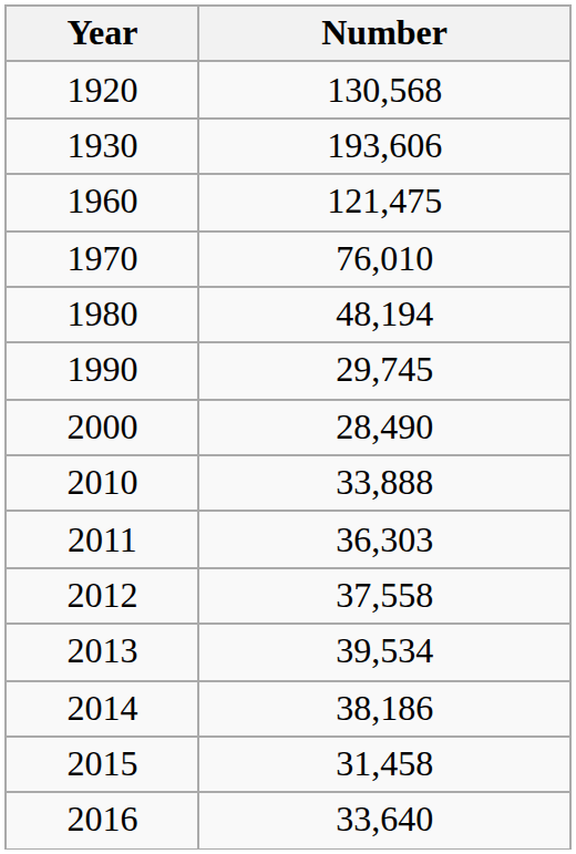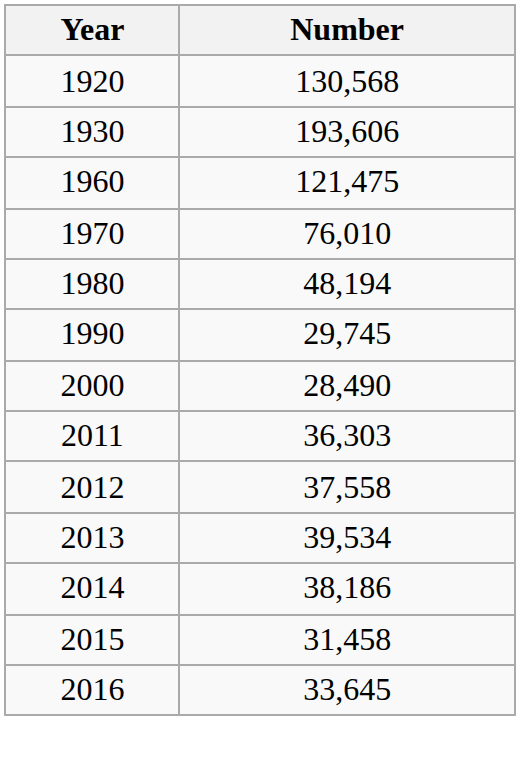- row: 2010 | 33,888
2016 | Number: 33,640 -> 33,645
